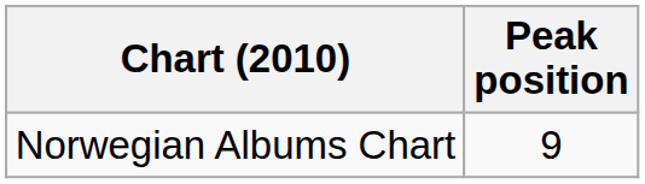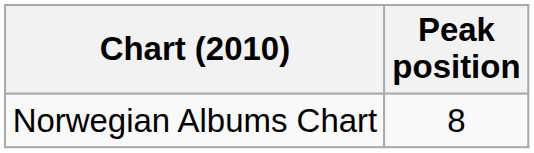Norwegian Albums Chart | Peak position: 9 -> 8
